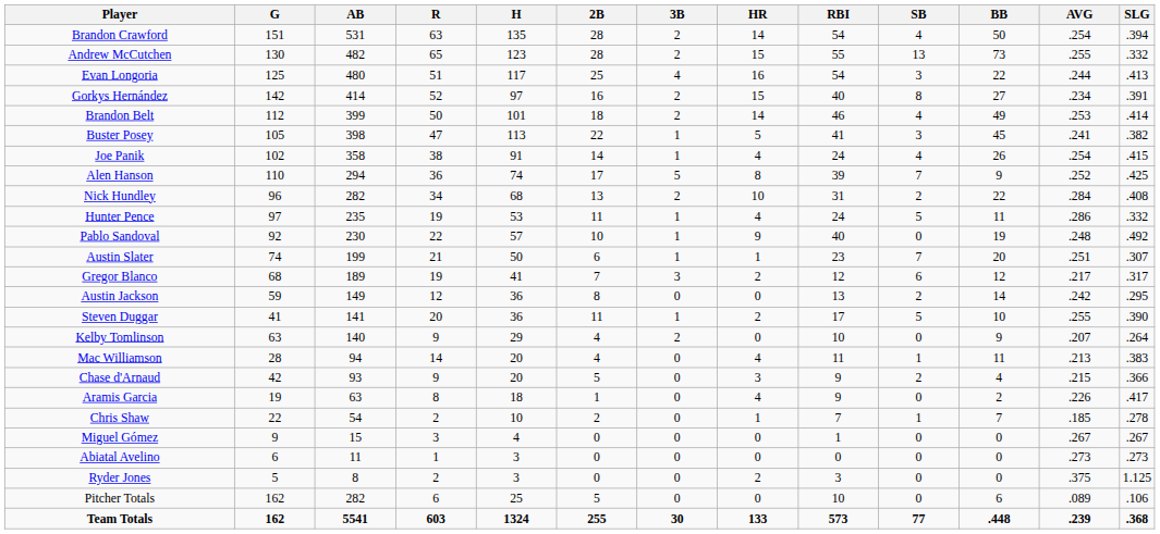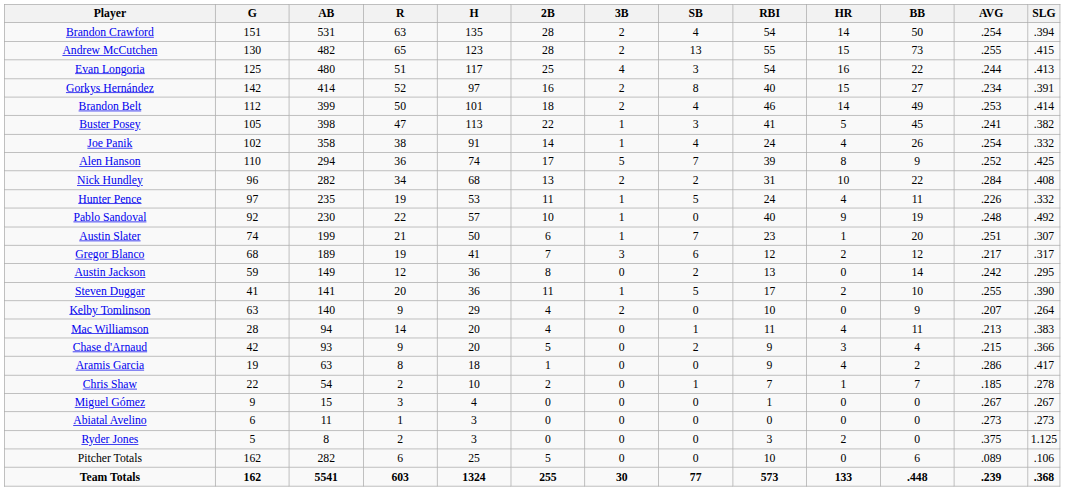columns swapped: HR <-> SB
Andrew McCutchen | SLG: .332 -> .415
Joe Panik | SLG: .415 -> .332
Hunter Pence | AVG: .286 -> .226
Aramis Garcia | AVG: .226 -> .286
